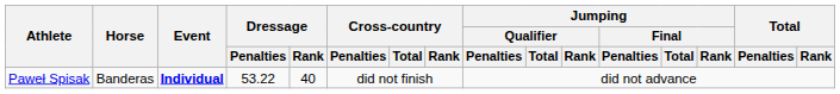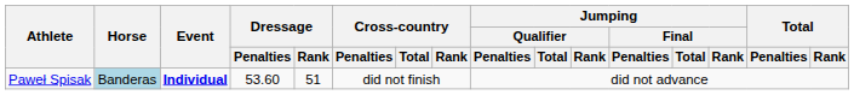Paweł Spisak | Horse: no background -> lightblue background
Paweł Spisak | Dressage / Penalties: 53.22 -> 53.60
Paweł Spisak | Dressage / Rank: 40 -> 51
